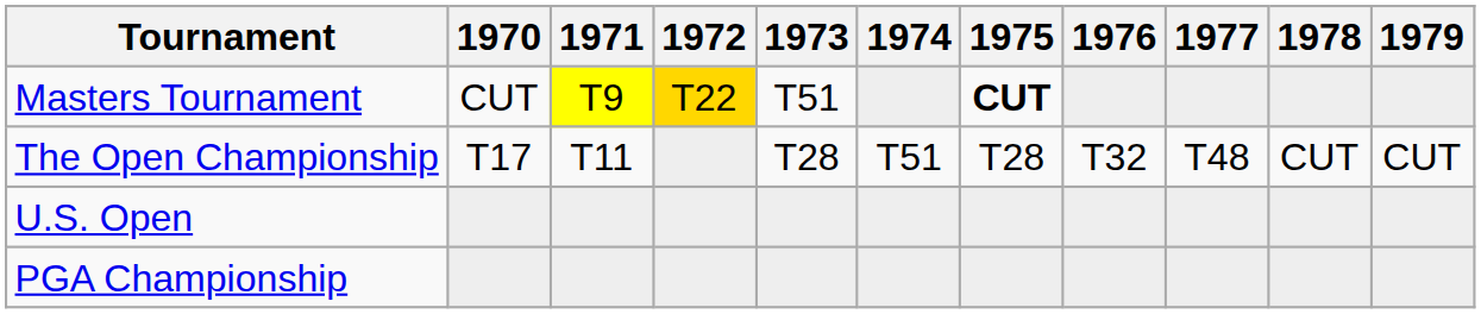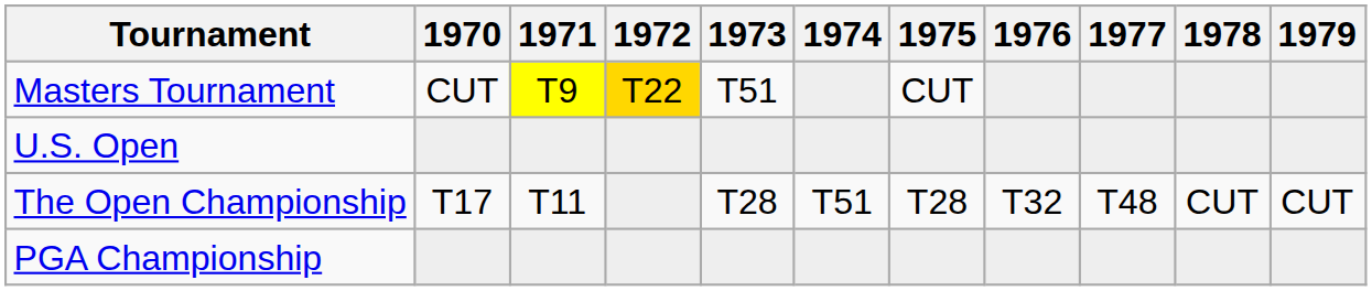Masters Tournament | 1975: bold -> normal
rows swapped: U.S. Open <-> The Open Championship
